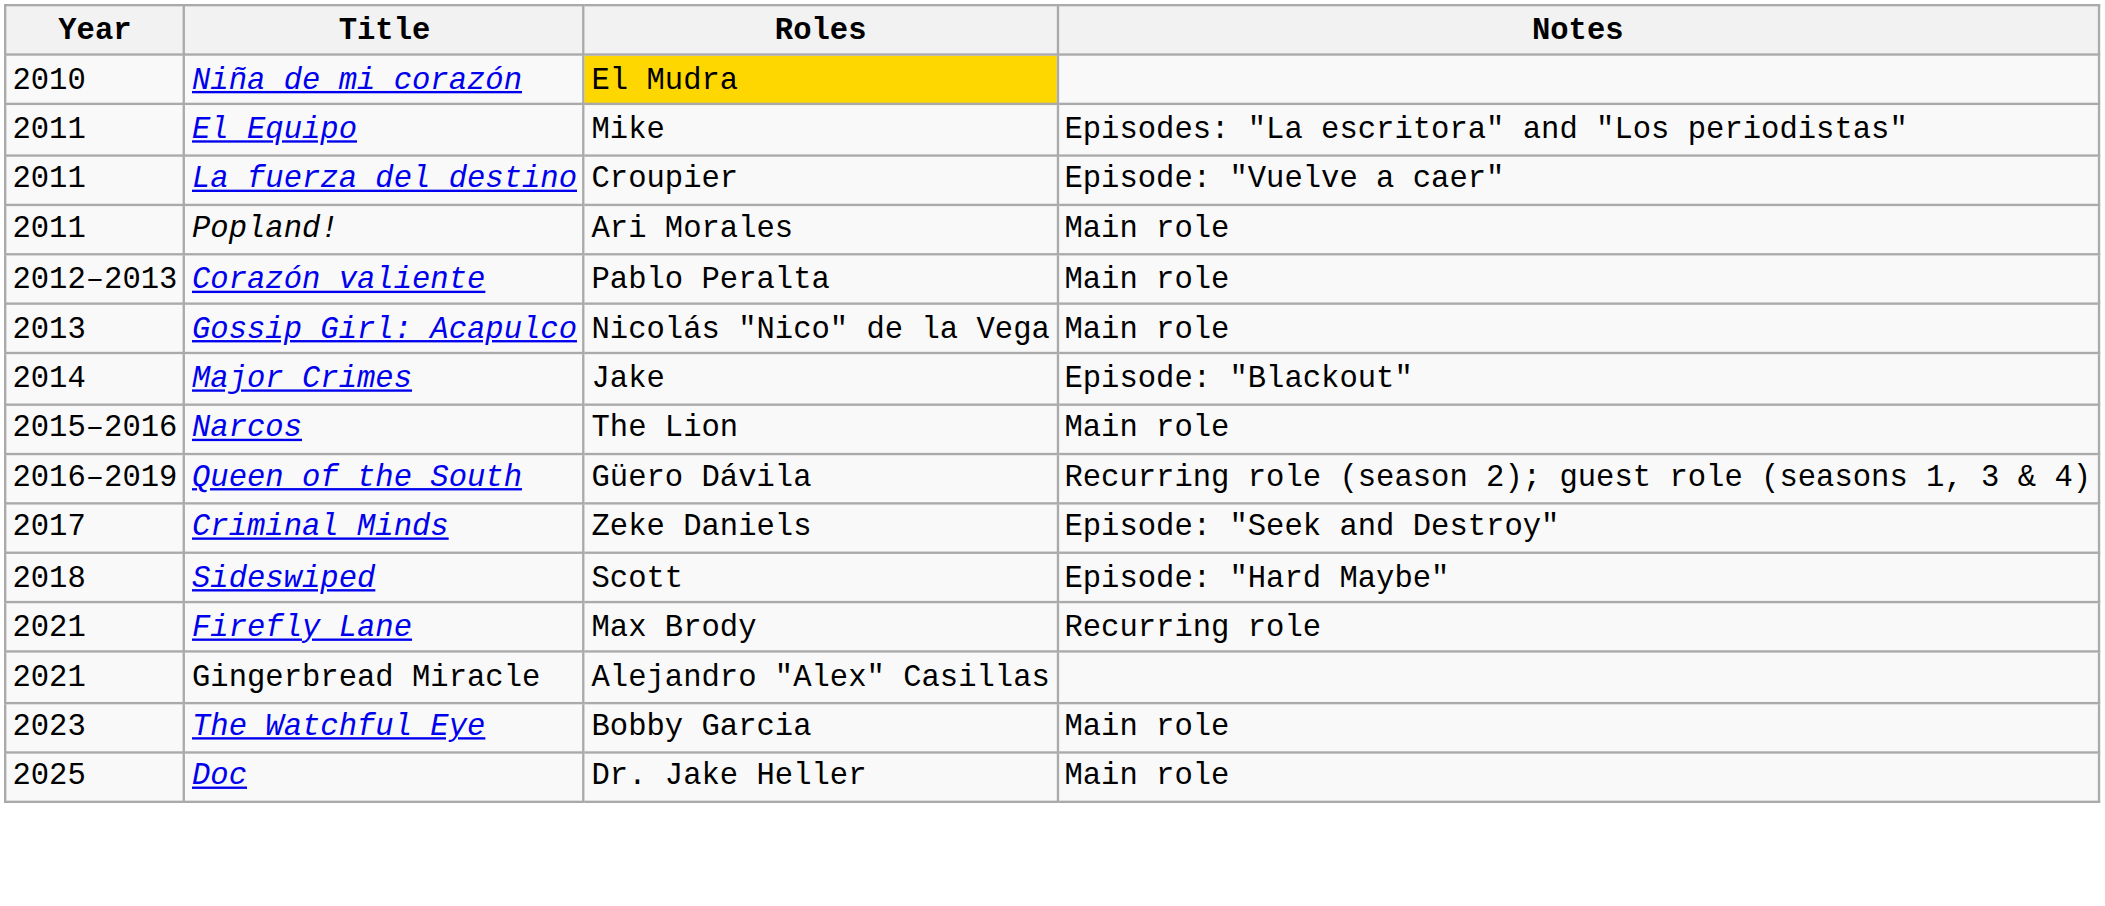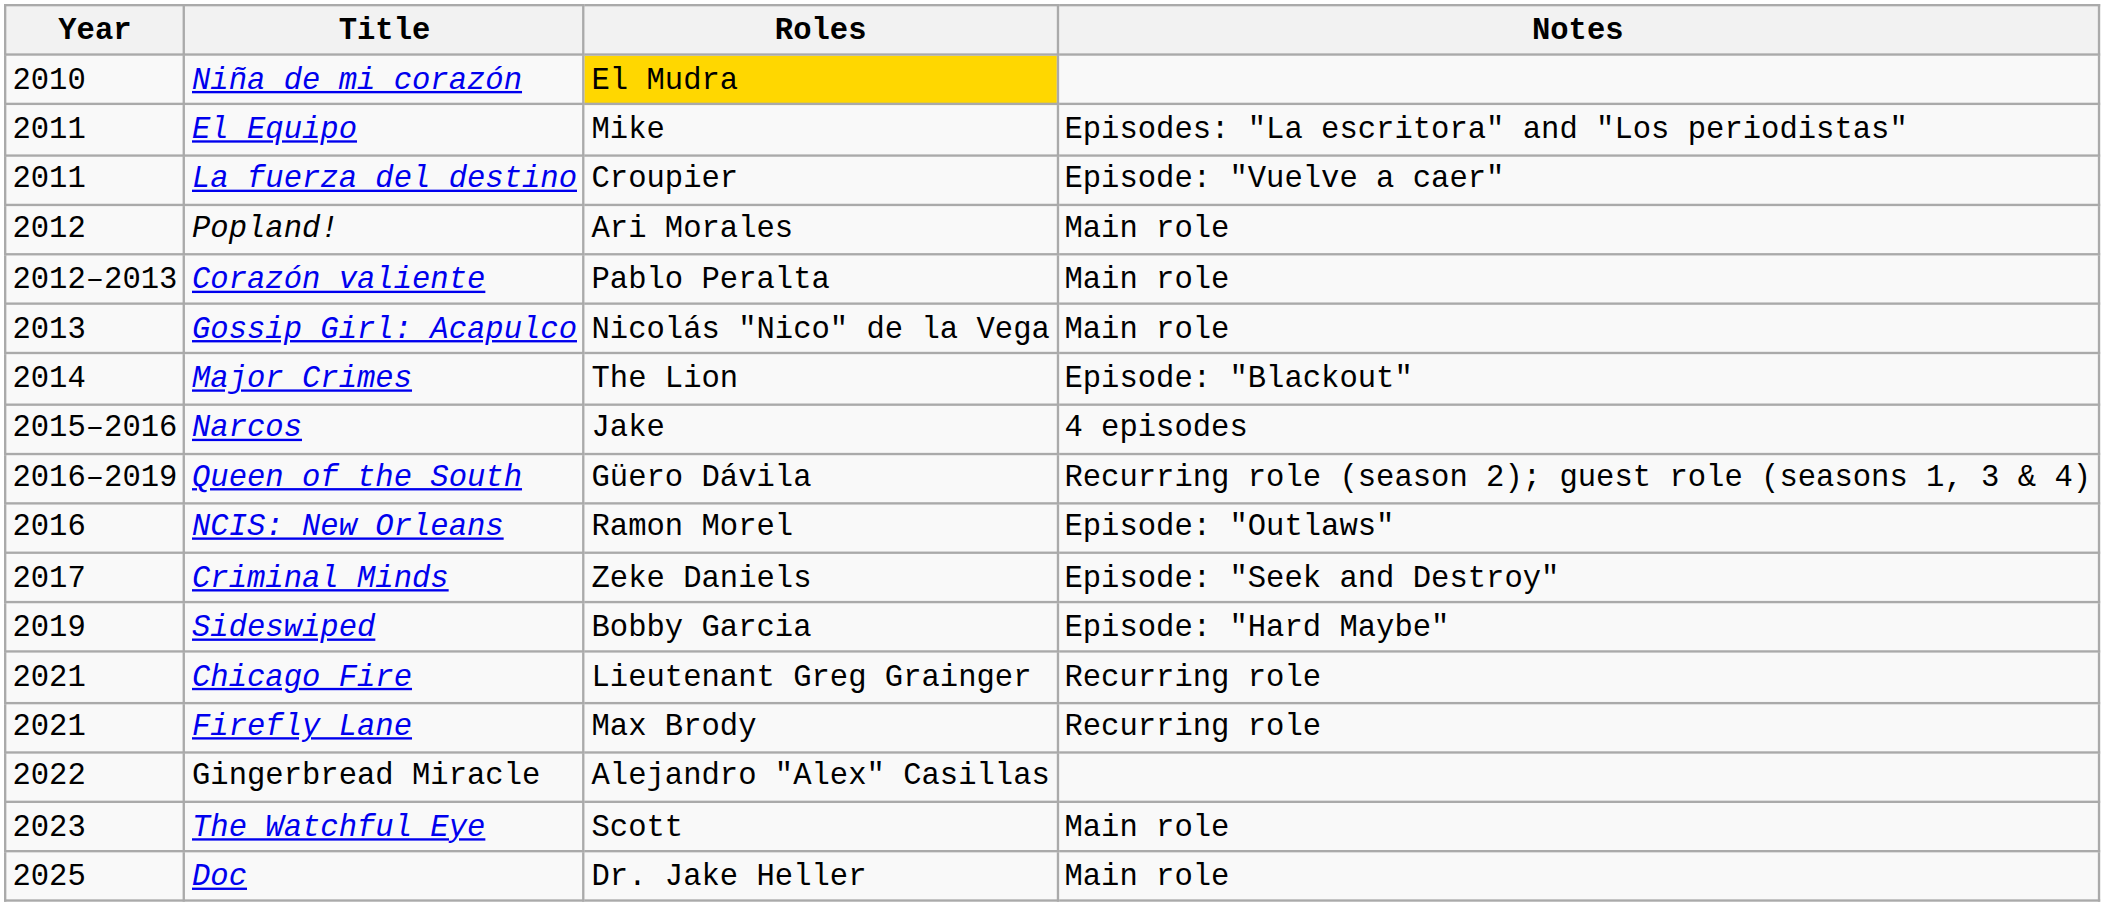Popland! | Year: 2011 -> 2012
Major Crimes | Roles: Jake -> The Lion
Narcos | Roles: The Lion -> Jake
Narcos | Notes: Main role -> 4 episodes
+ row: 2016 | NCIS: New Orleans | Ramon Morel | Episode: "Outlaws"
Sideswiped | Year: 2018 -> 2019
Sideswiped | Roles: Scott -> Bobby Garcia
+ row: 2021 | Chicago Fire | Lieutenant Greg Grainger | Recurring role
Gingerbread Miracle | Year: 2021 -> 2022
The Watchful Eye | Roles: Bobby Garcia -> Scott
